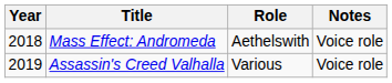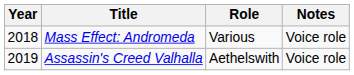Mass Effect: Andromeda | Role: Aethelswith -> Various
Assassin's Creed Valhalla | Role: Various -> Aethelswith
